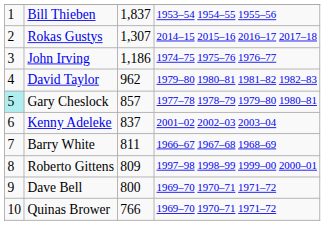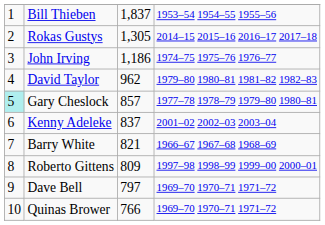Rokas Gustys | column 3: 1,307 -> 1,305
Barry White | column 3: 811 -> 821
Dave Bell | column 3: 800 -> 797
